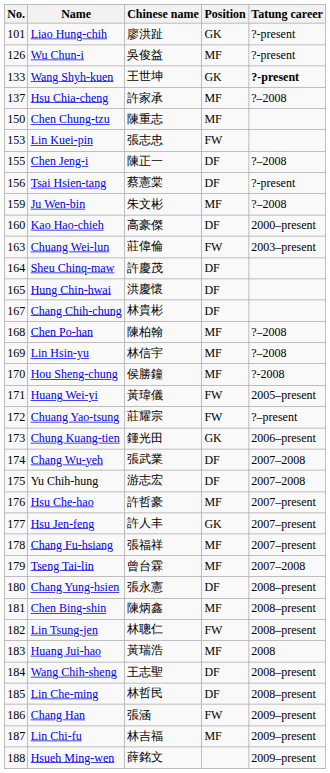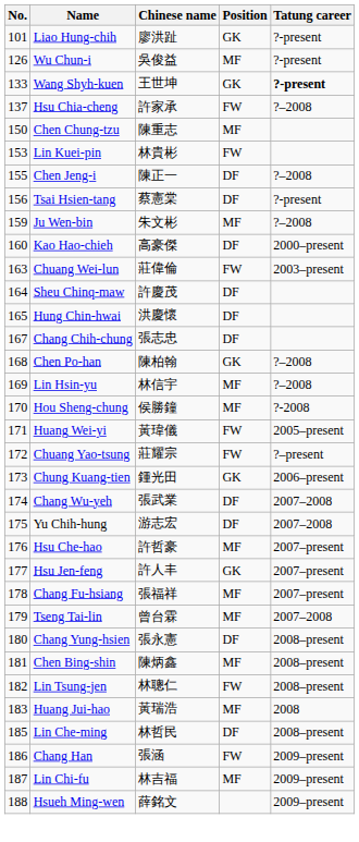Hsu Chia-cheng | Position: MF -> FW
Lin Kuei-pin | Chinese name: 張志忠 -> 林貴彬
Chang Chih-chung | Chinese name: 林貴彬 -> 張志忠
Chen Po-han | Position: MF -> GK
- row: 184 | Wang Chih-sheng | 王志聖 | DF | 2008–present
